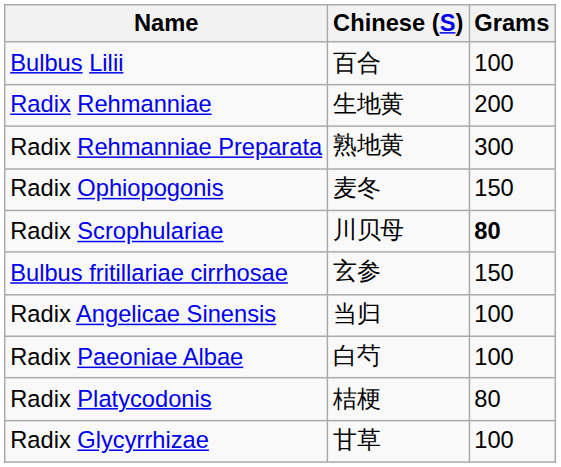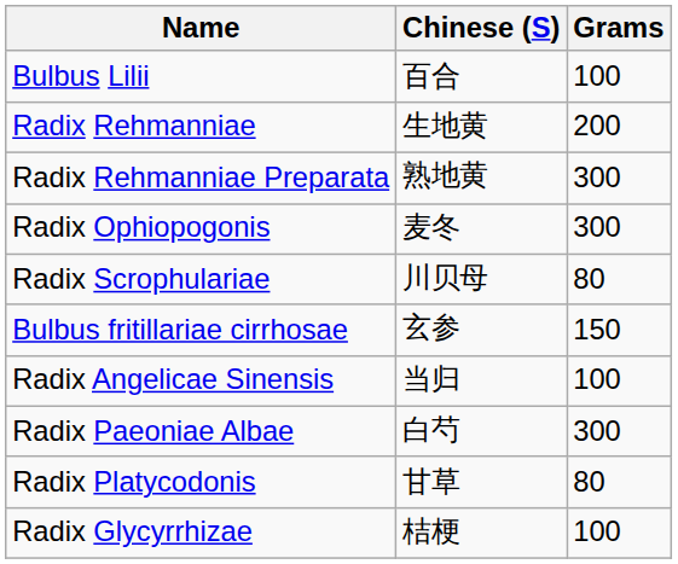Radix Ophiopogonis | Grams: 150 -> 300
Radix Scrophulariae | Grams: bold -> normal
Radix Paeoniae Albae | Grams: 100 -> 300
Radix Platycodonis | Chinese (S): 桔梗 -> 甘草
Radix Glycyrrhizae | Chinese (S): 甘草 -> 桔梗
